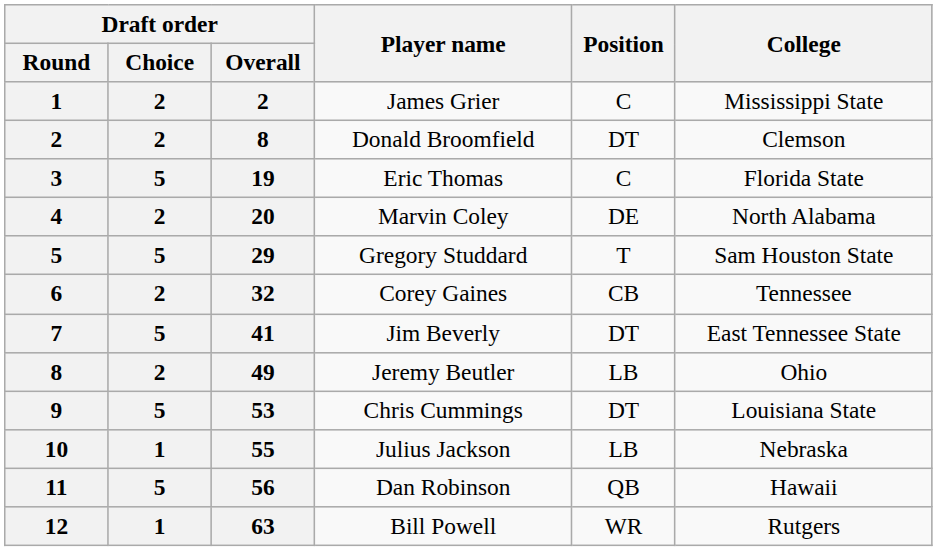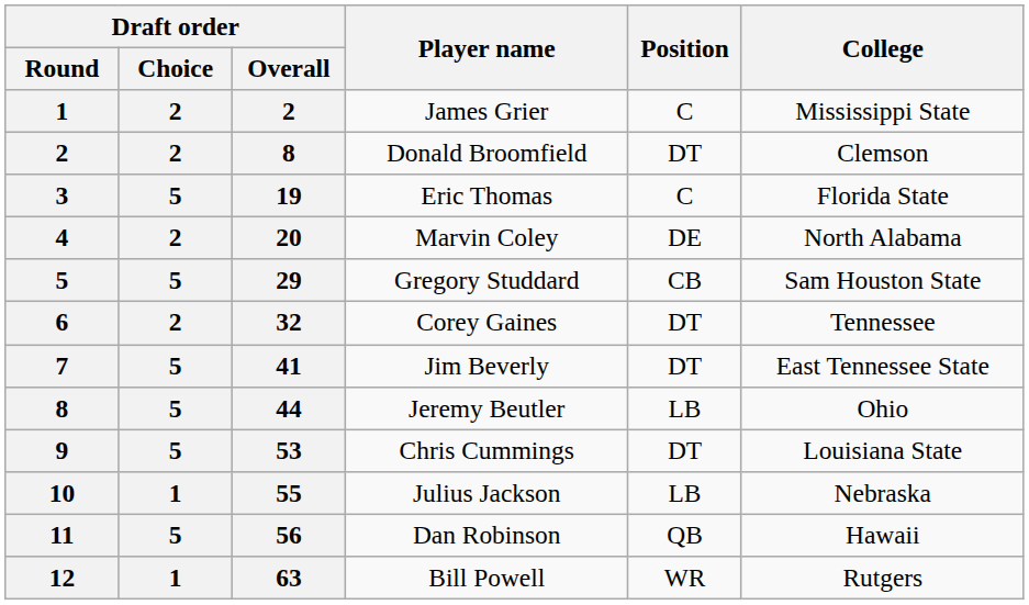Gregory Studdard | Position: T -> CB
Corey Gaines | Position: CB -> DT
Jeremy Beutler | Draft order / Choice: 2 -> 5
Jeremy Beutler | Draft order / Overall: 49 -> 44
